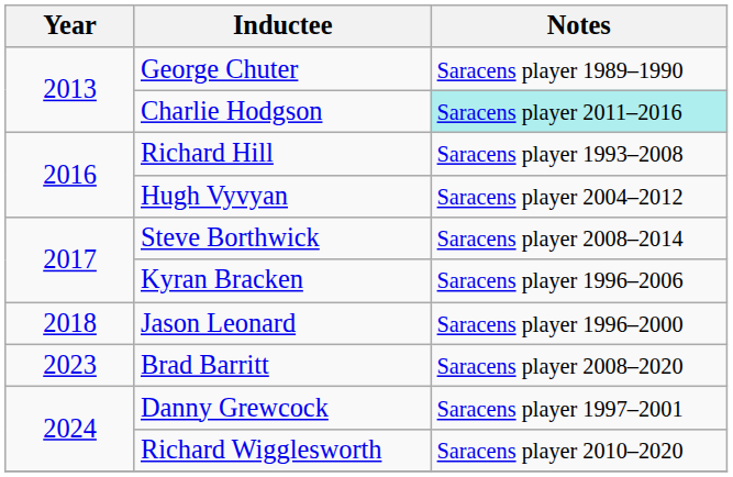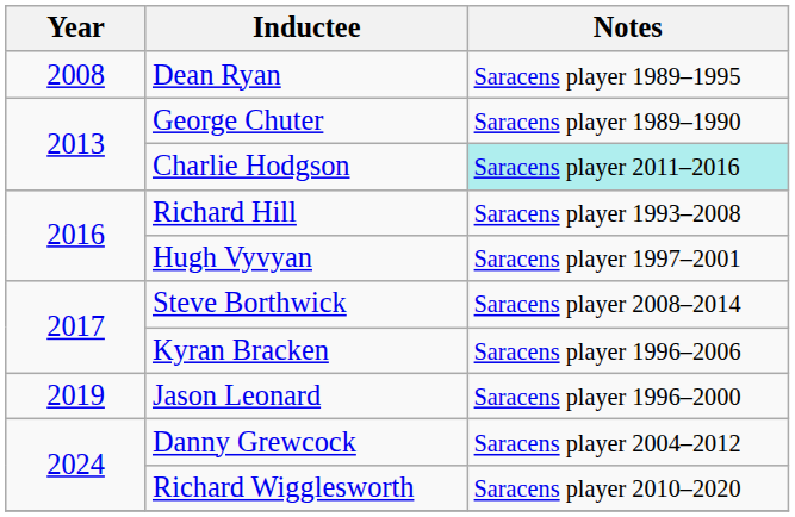+ row: 2008 | Dean Ryan | Saracens player 1989–1995
Hugh Vyvyan | Notes: Saracens player 2004–2012 -> Saracens player 1997–2001
Jason Leonard | Year: 2018 -> 2019
- row: 2023 | Brad Barritt | Saracens player 2008–2020
Danny Grewcock | Notes: Saracens player 1997–2001 -> Saracens player 2004–2012
